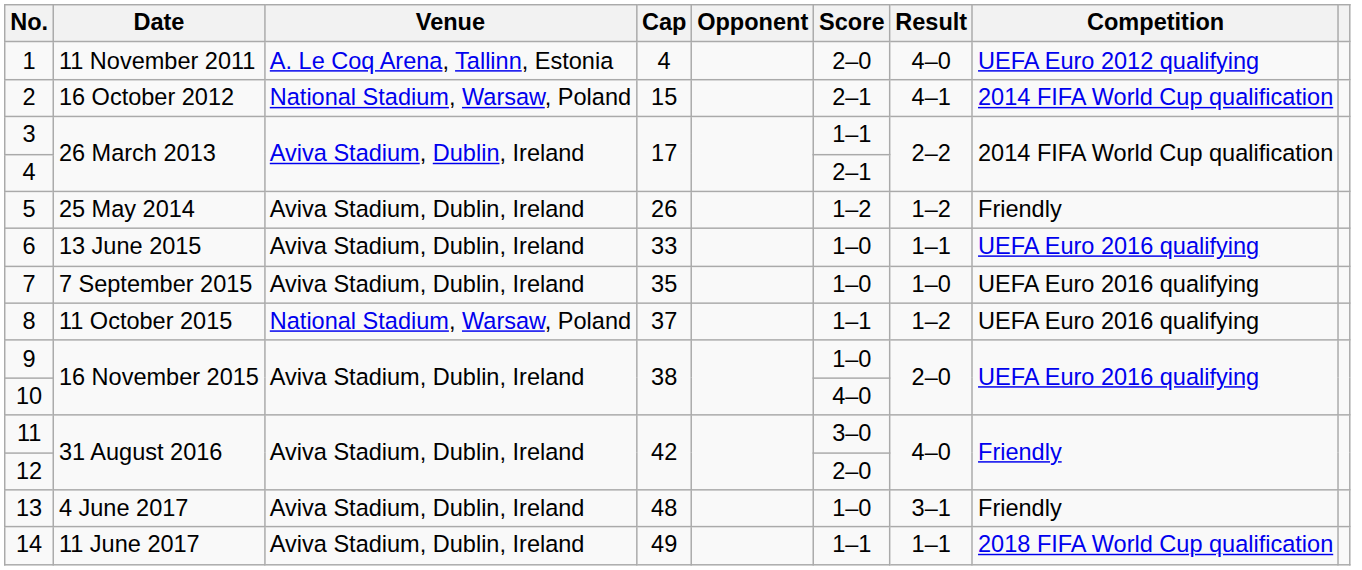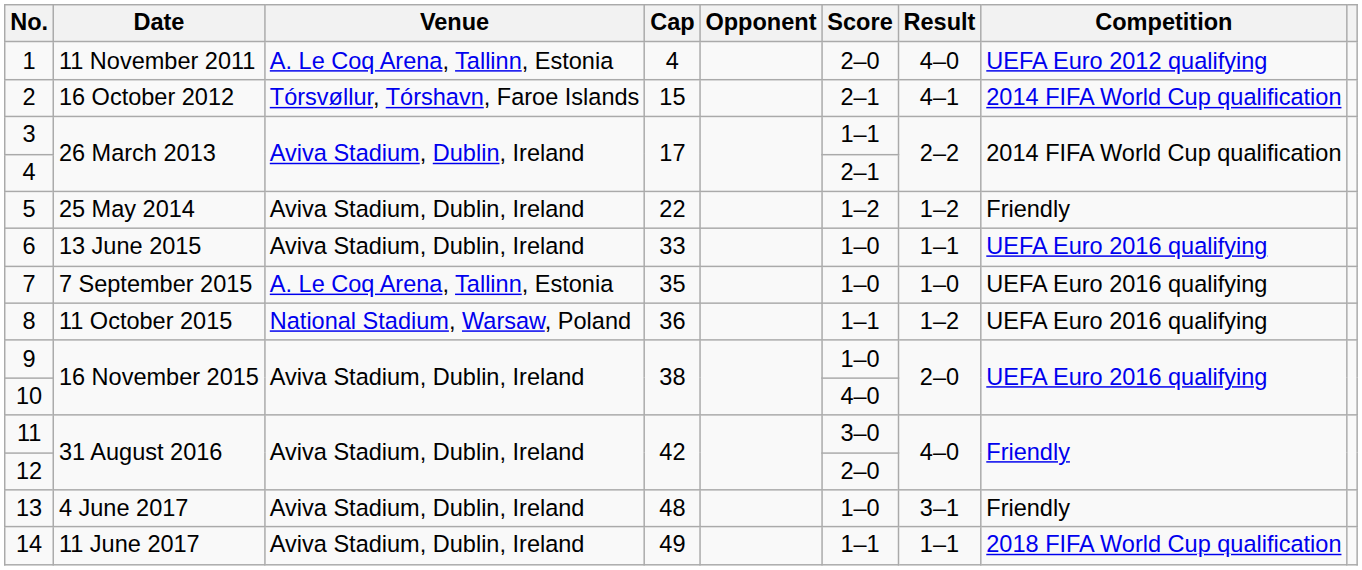2 | Venue: National Stadium, Warsaw, Poland -> Tórsvøllur, Tórshavn, Faroe Islands
5 | Cap: 26 -> 22
7 | Venue: Aviva Stadium, Dublin, Ireland -> A. Le Coq Arena, Tallinn, Estonia
8 | Cap: 37 -> 36
